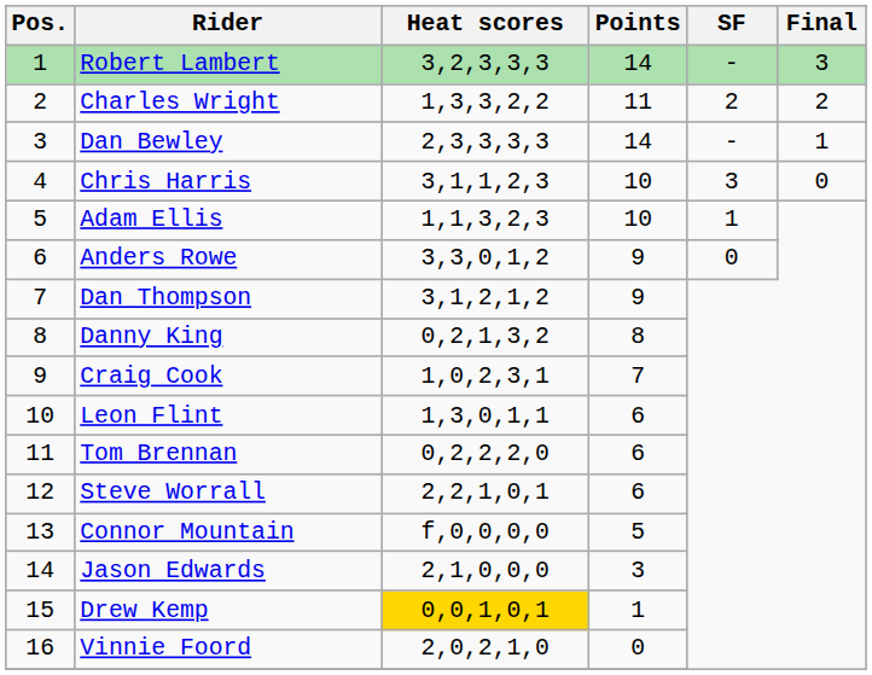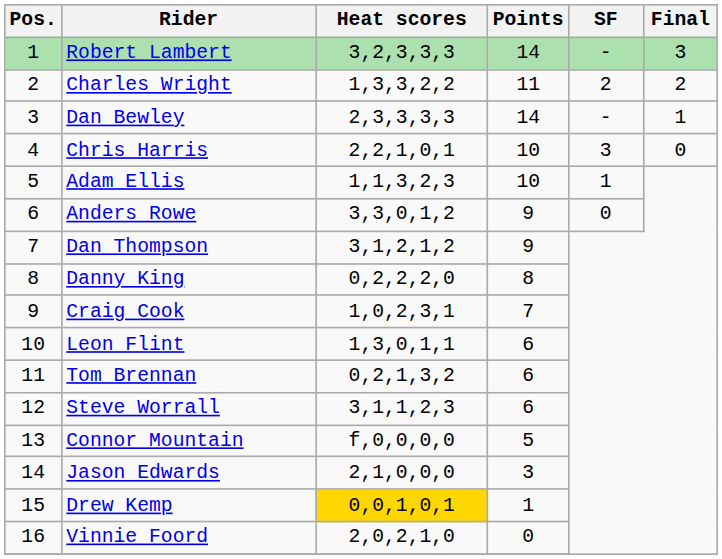Chris Harris | Heat scores: 3,1,1,2,3 -> 2,2,1,0,1
Danny King | Heat scores: 0,2,1,3,2 -> 0,2,2,2,0
Tom Brennan | Heat scores: 0,2,2,2,0 -> 0,2,1,3,2
Steve Worrall | Heat scores: 2,2,1,0,1 -> 3,1,1,2,3
